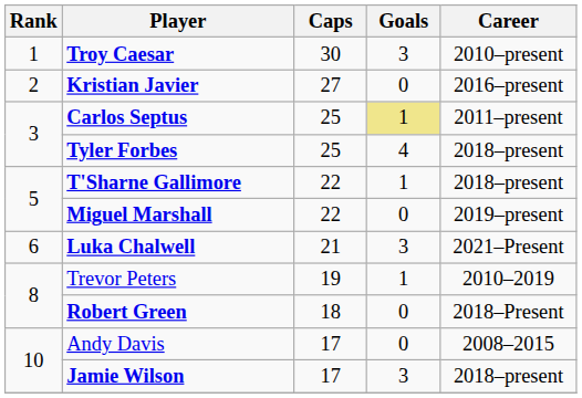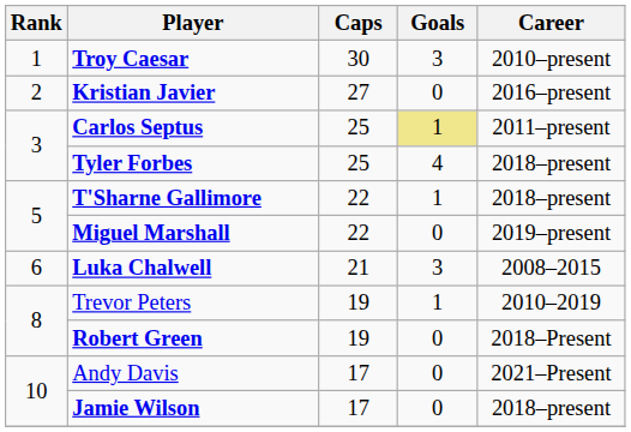Luka Chalwell | Career: 2021–Present -> 2008–2015
Robert Green | Caps: 18 -> 19
Andy Davis | Career: 2008–2015 -> 2021–Present
Jamie Wilson | Goals: 3 -> 0
